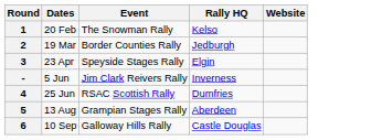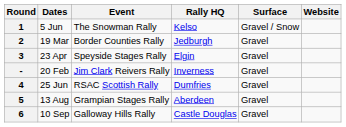+ column: Surface | Gravel / Snow | Gravel | Gravel | Gravel | Gravel | Gravel | Gravel
1 | Dates: 20 Feb -> 5 Jun
- | Dates: 5 Jun -> 20 Feb
